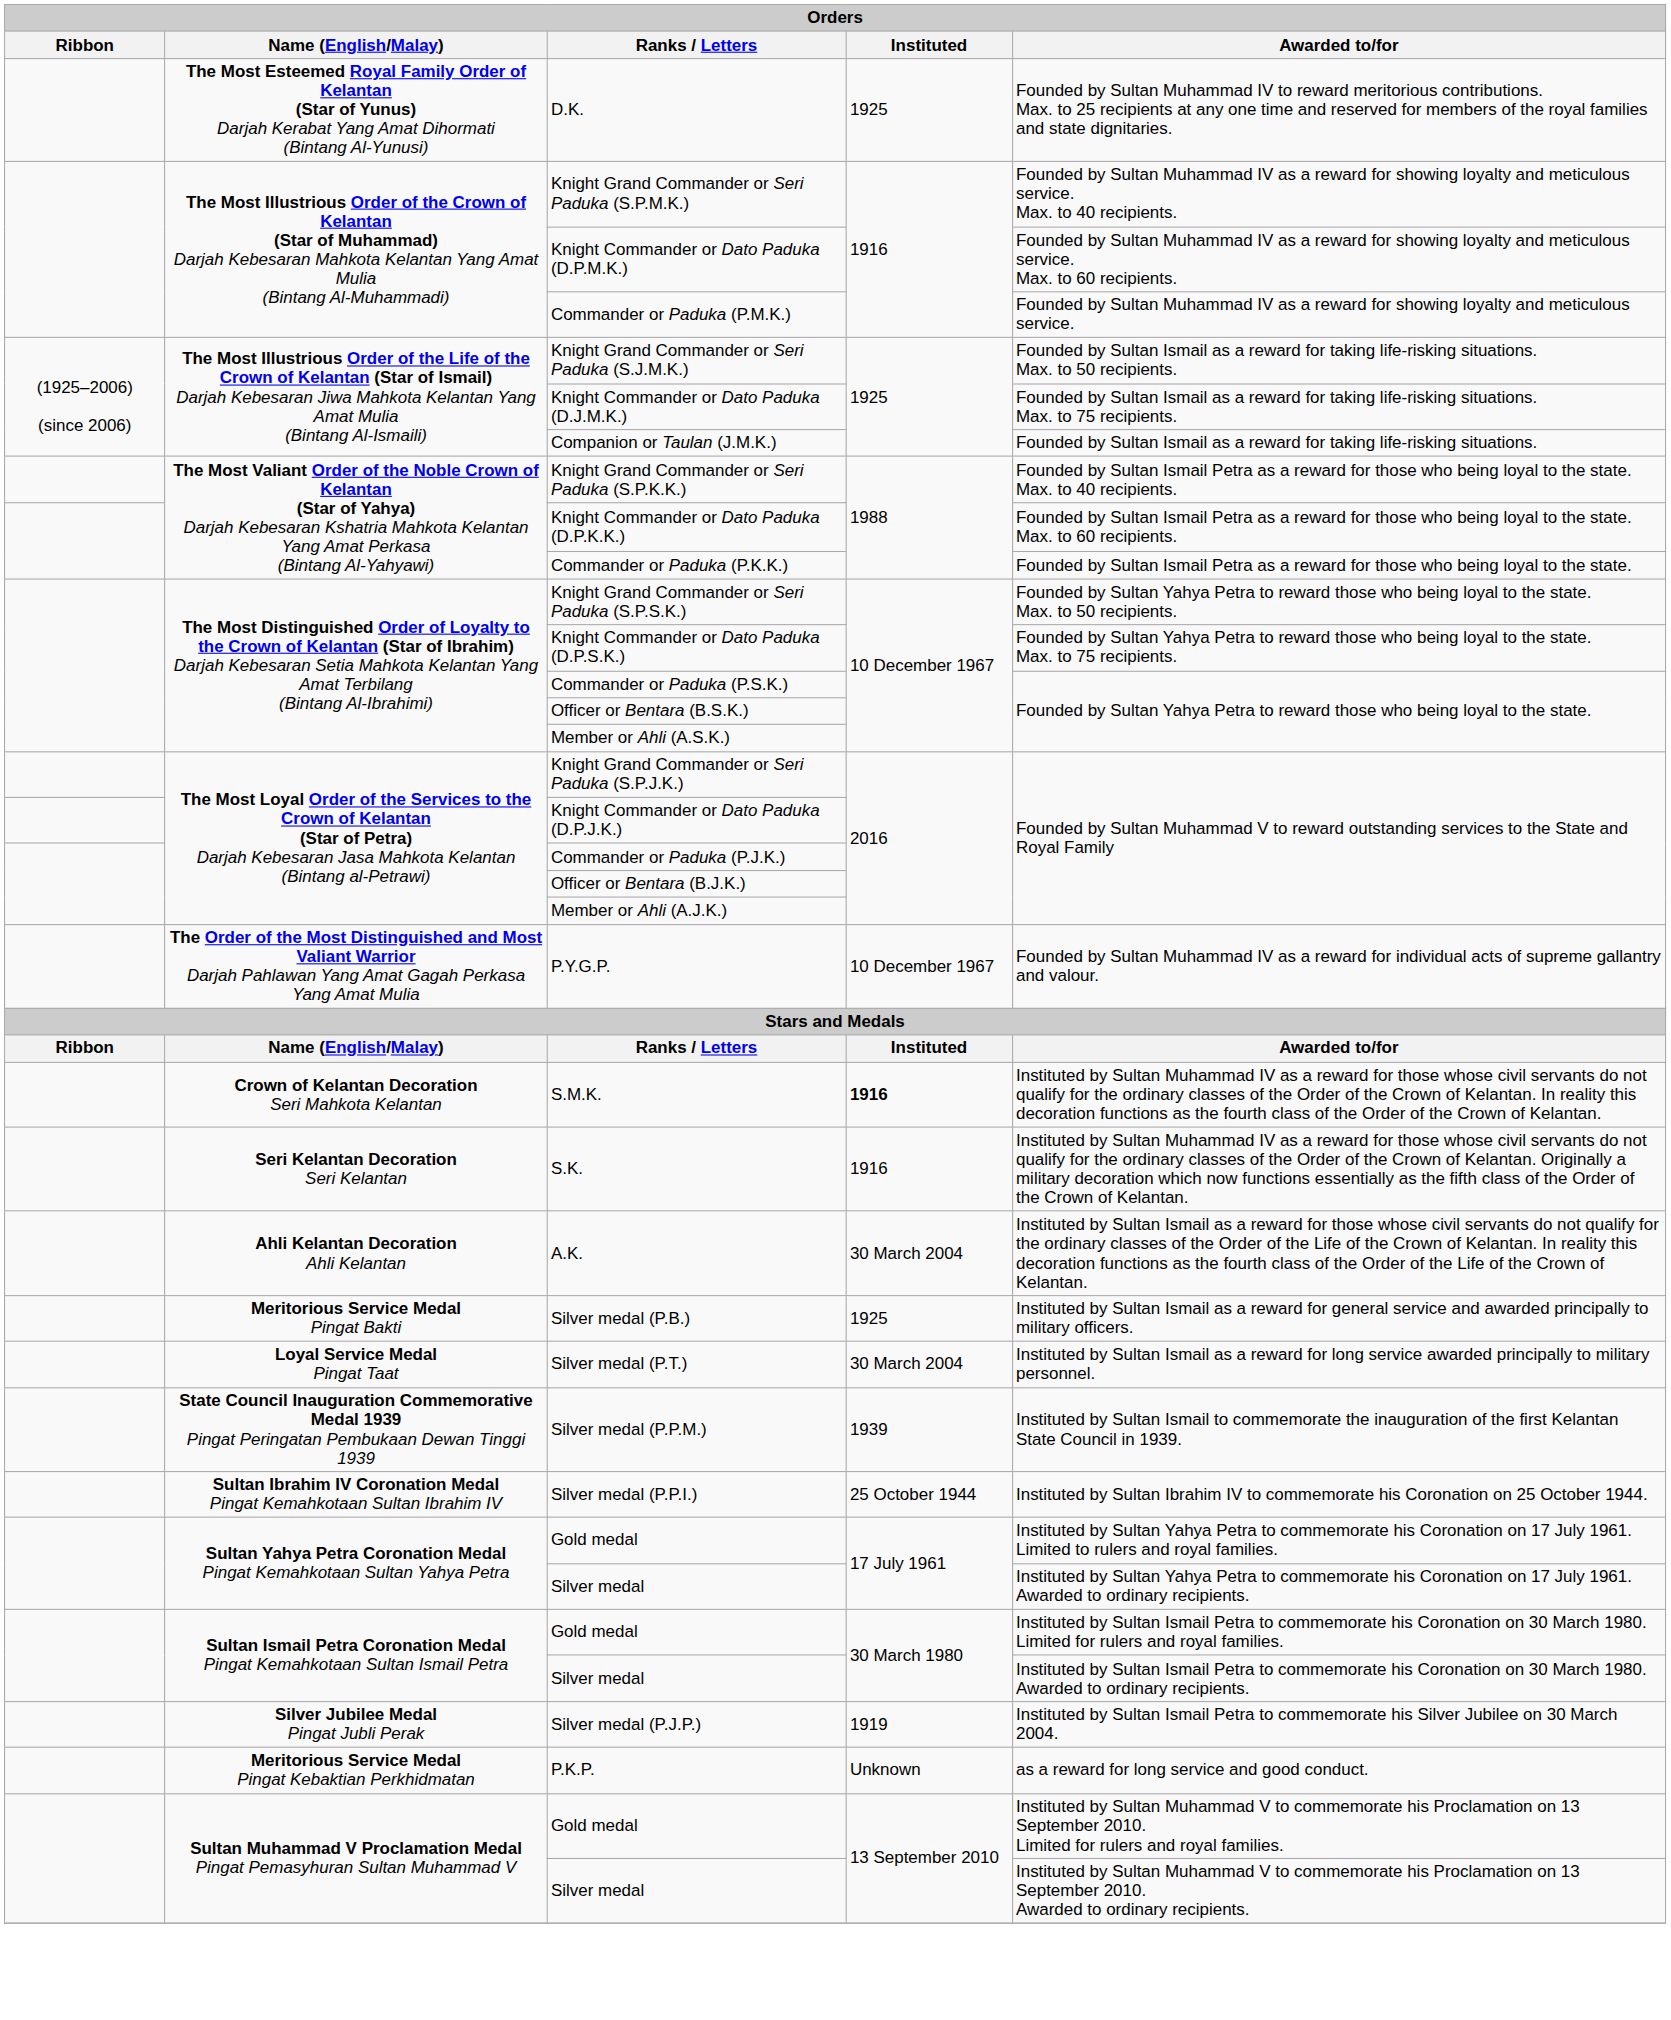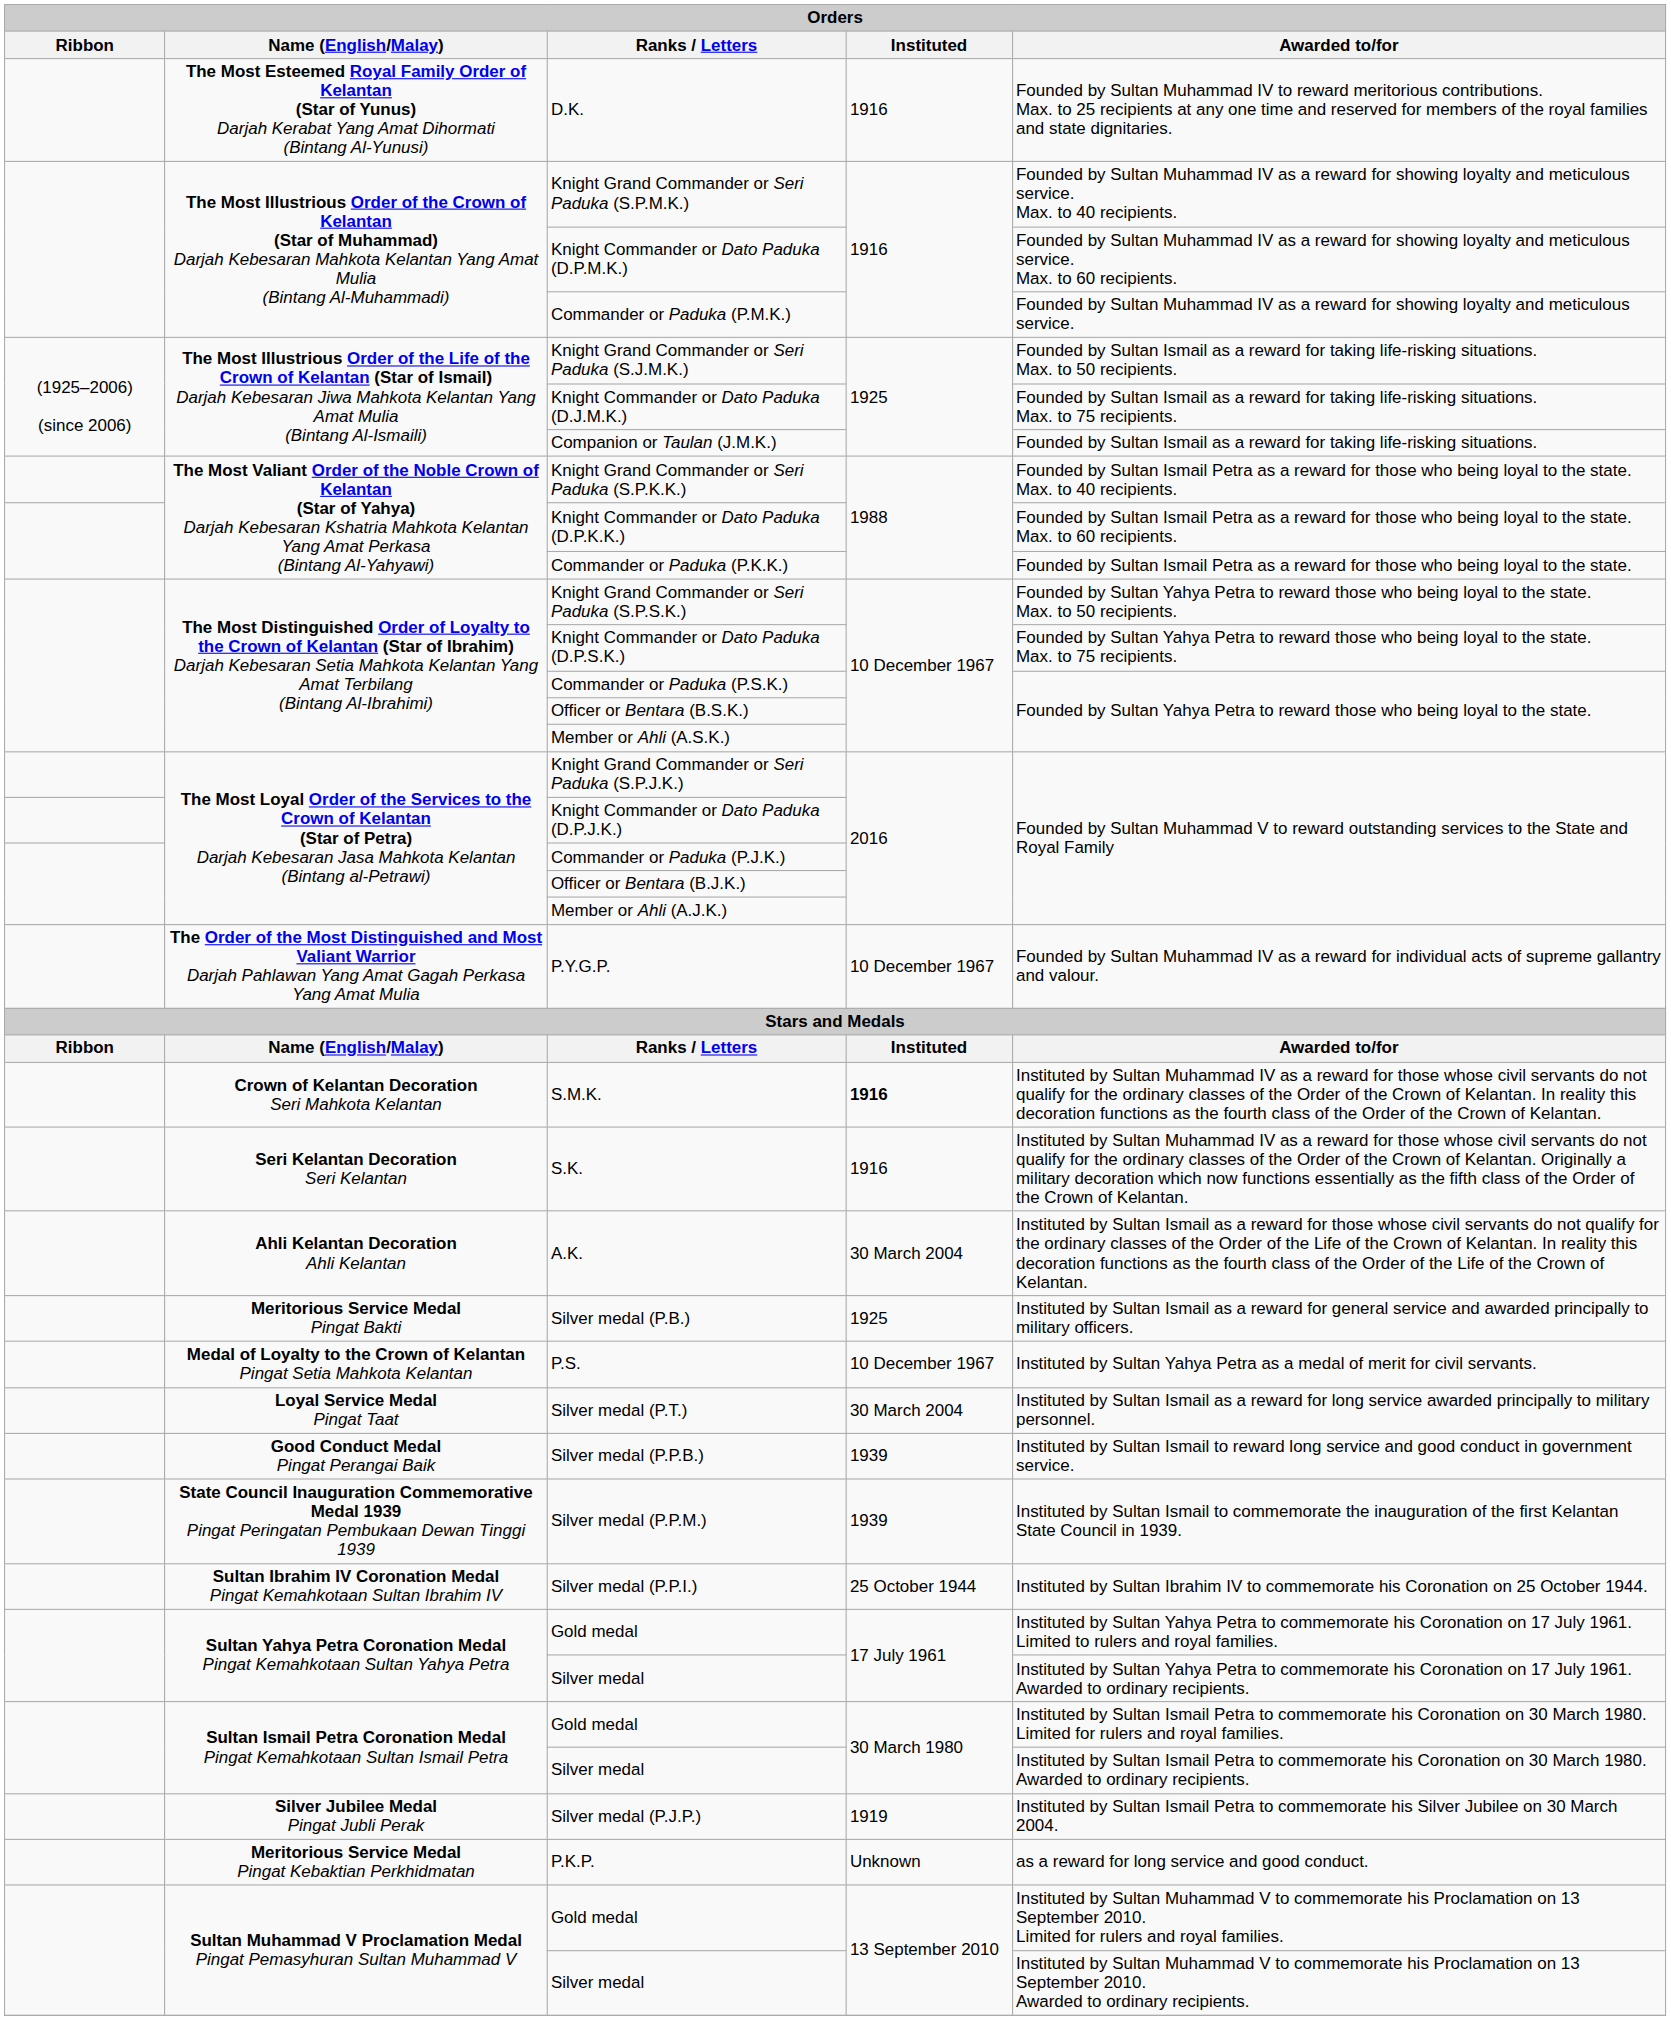D.K. | Instituted: 1925 -> 1916
+ row: Medal of Loyalty to the Crown of Kelantan Pingat Setia Mahkota Kelantan | P.S. | 10 December 1967 | Instituted by Sultan Yahya Petra as a medal of merit for civil servants.
+ row: Good Conduct Medal Pingat Perangai Baik | Silver medal (P.P.B.) | 1939 | Instituted by Sultan Ismail to reward long service and good conduct in government service.
